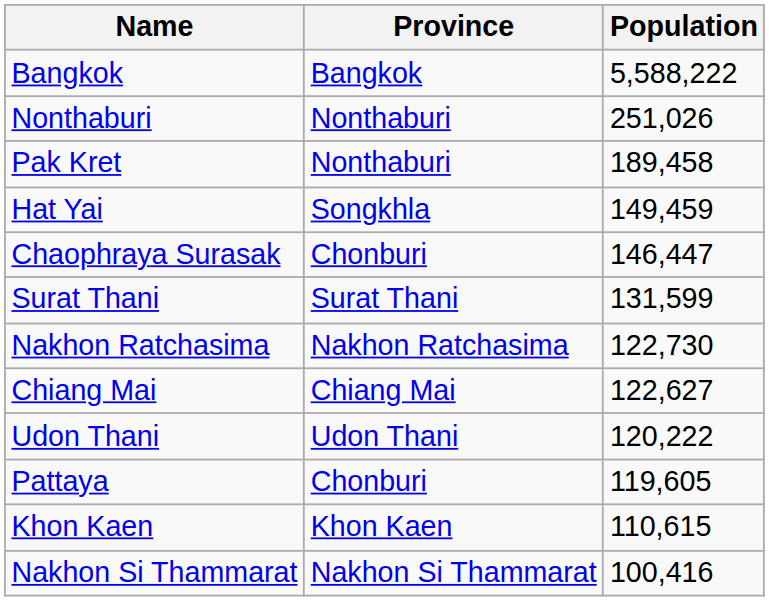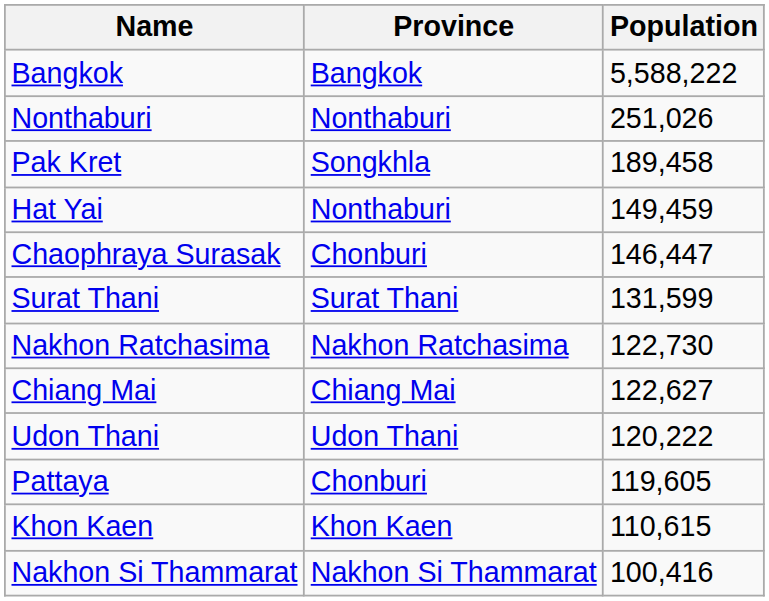Pak Kret | Province: Nonthaburi -> Songkhla
Hat Yai | Province: Songkhla -> Nonthaburi
